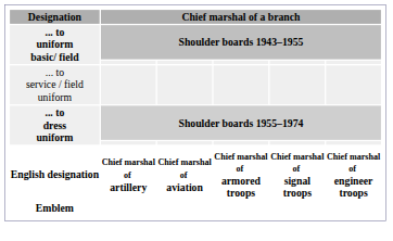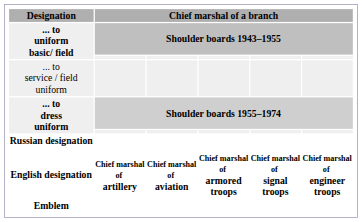+ row: Russian designation
